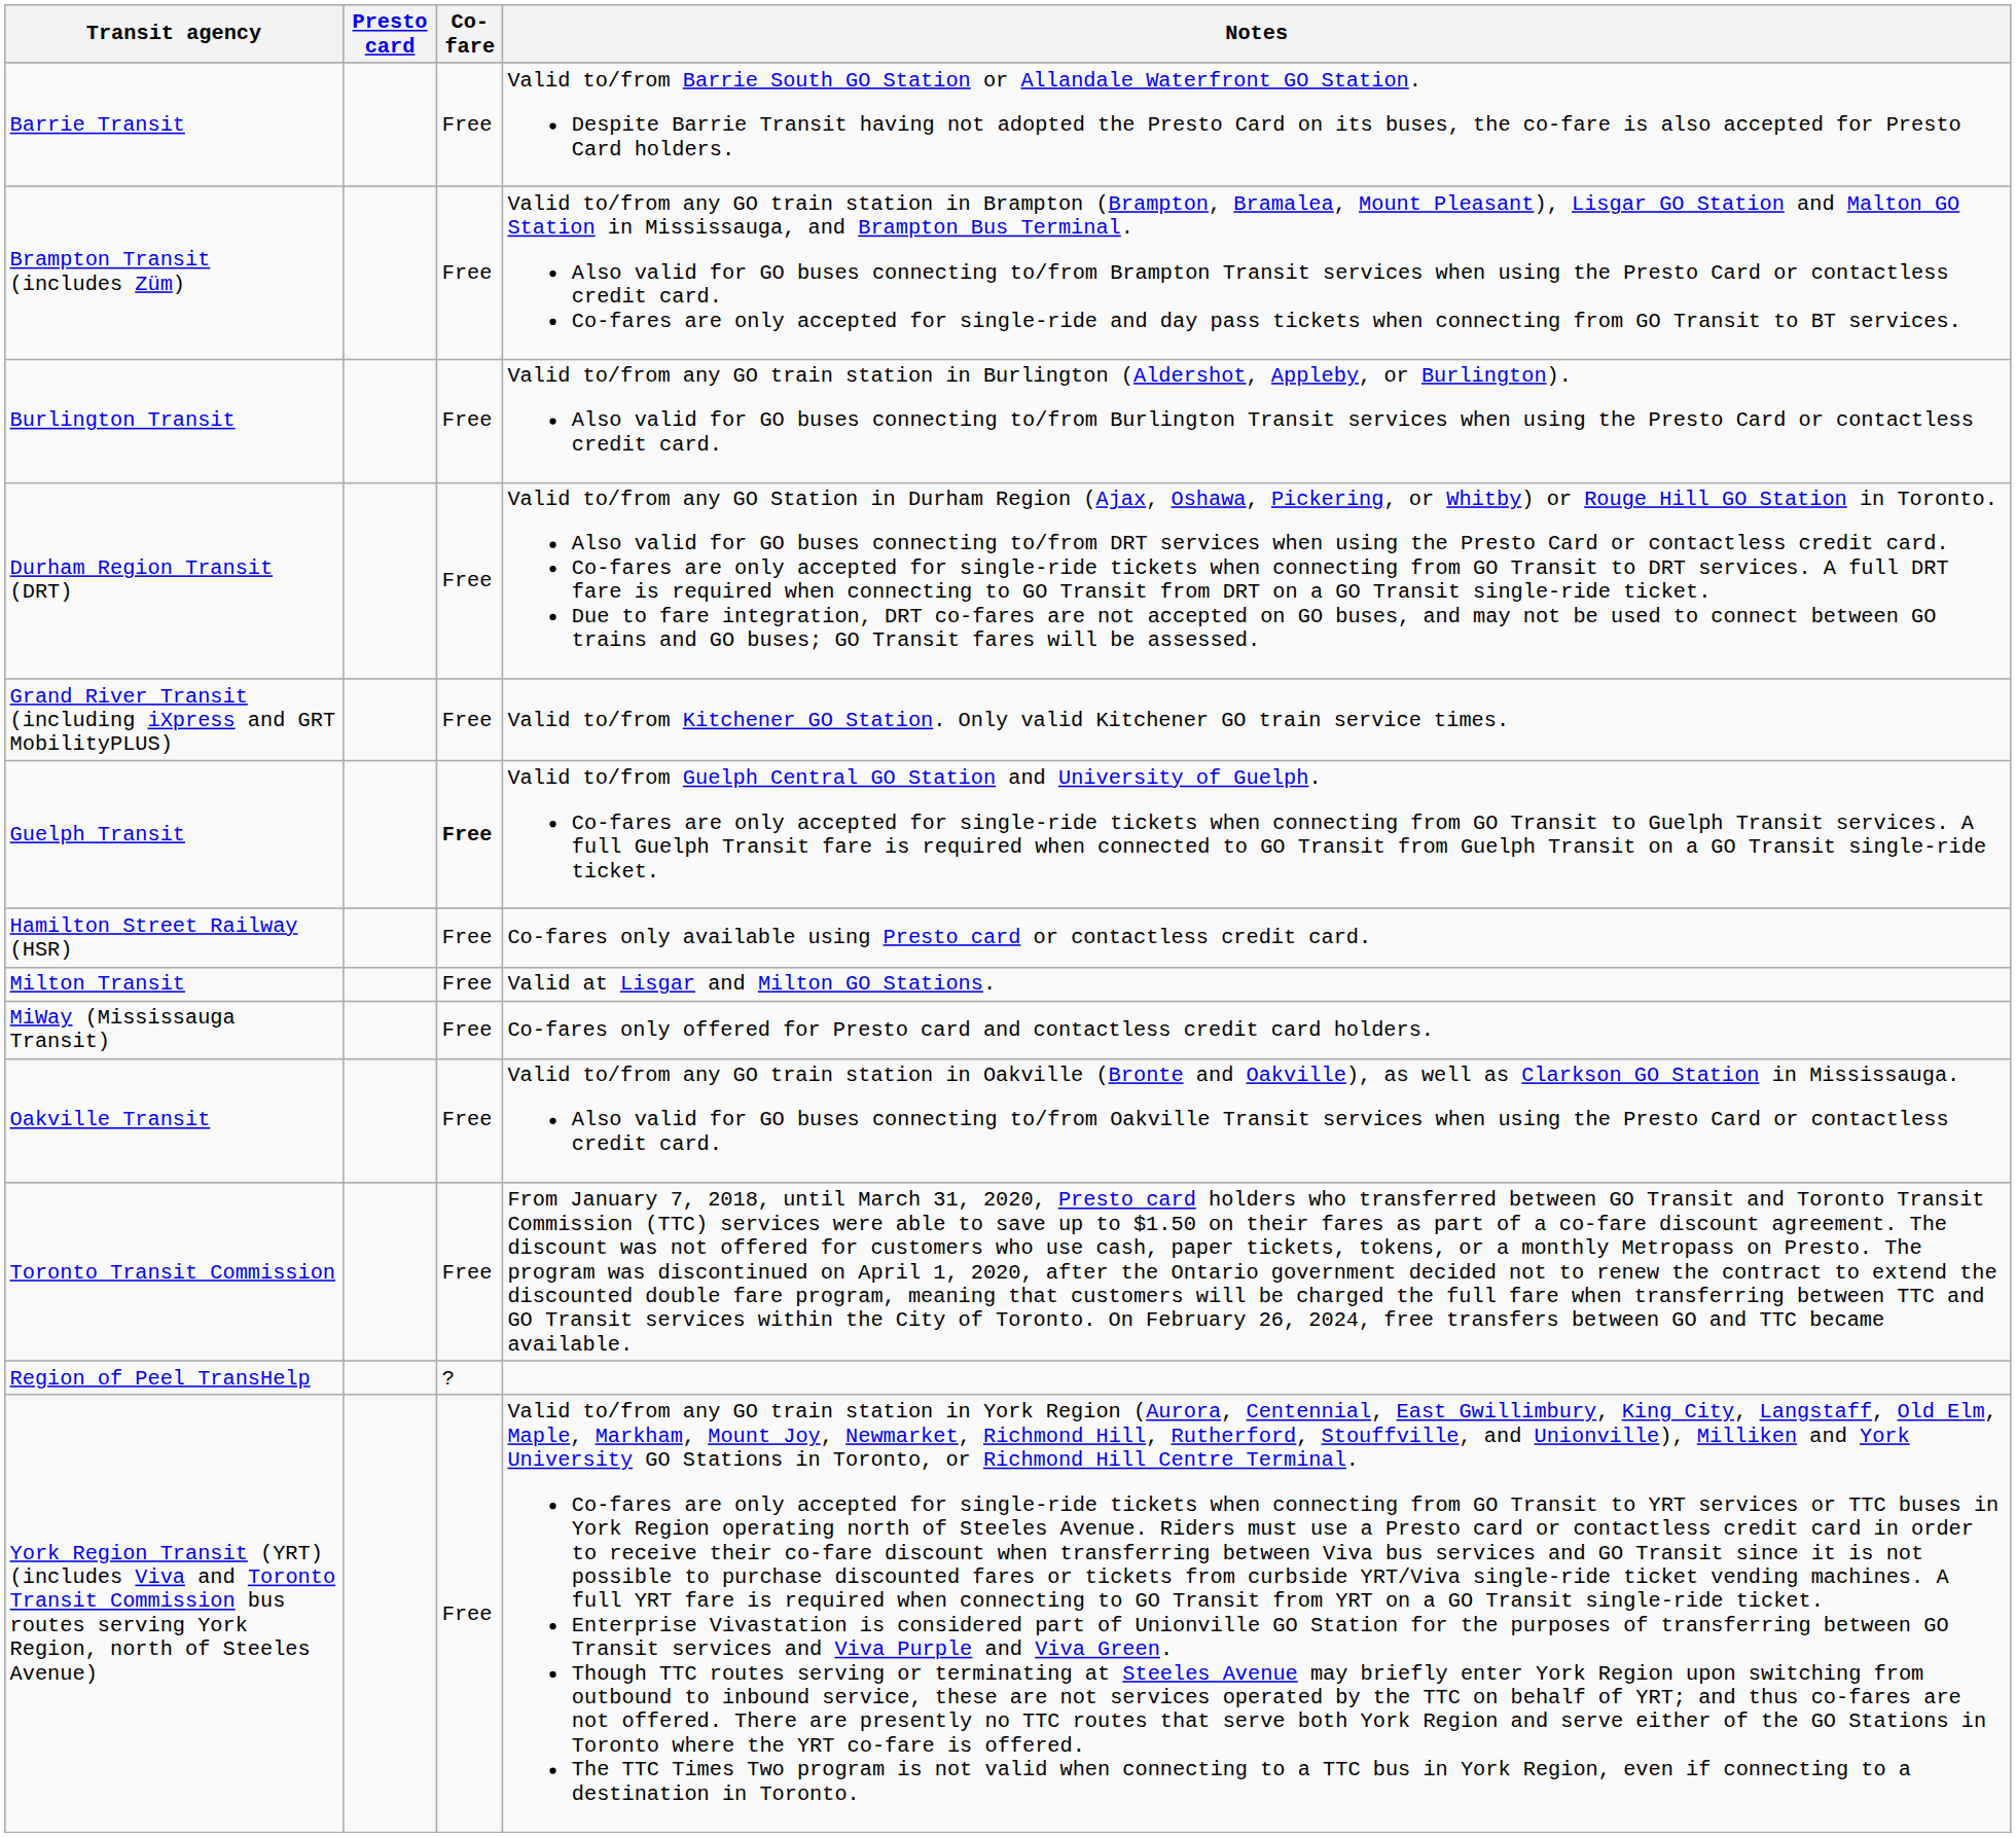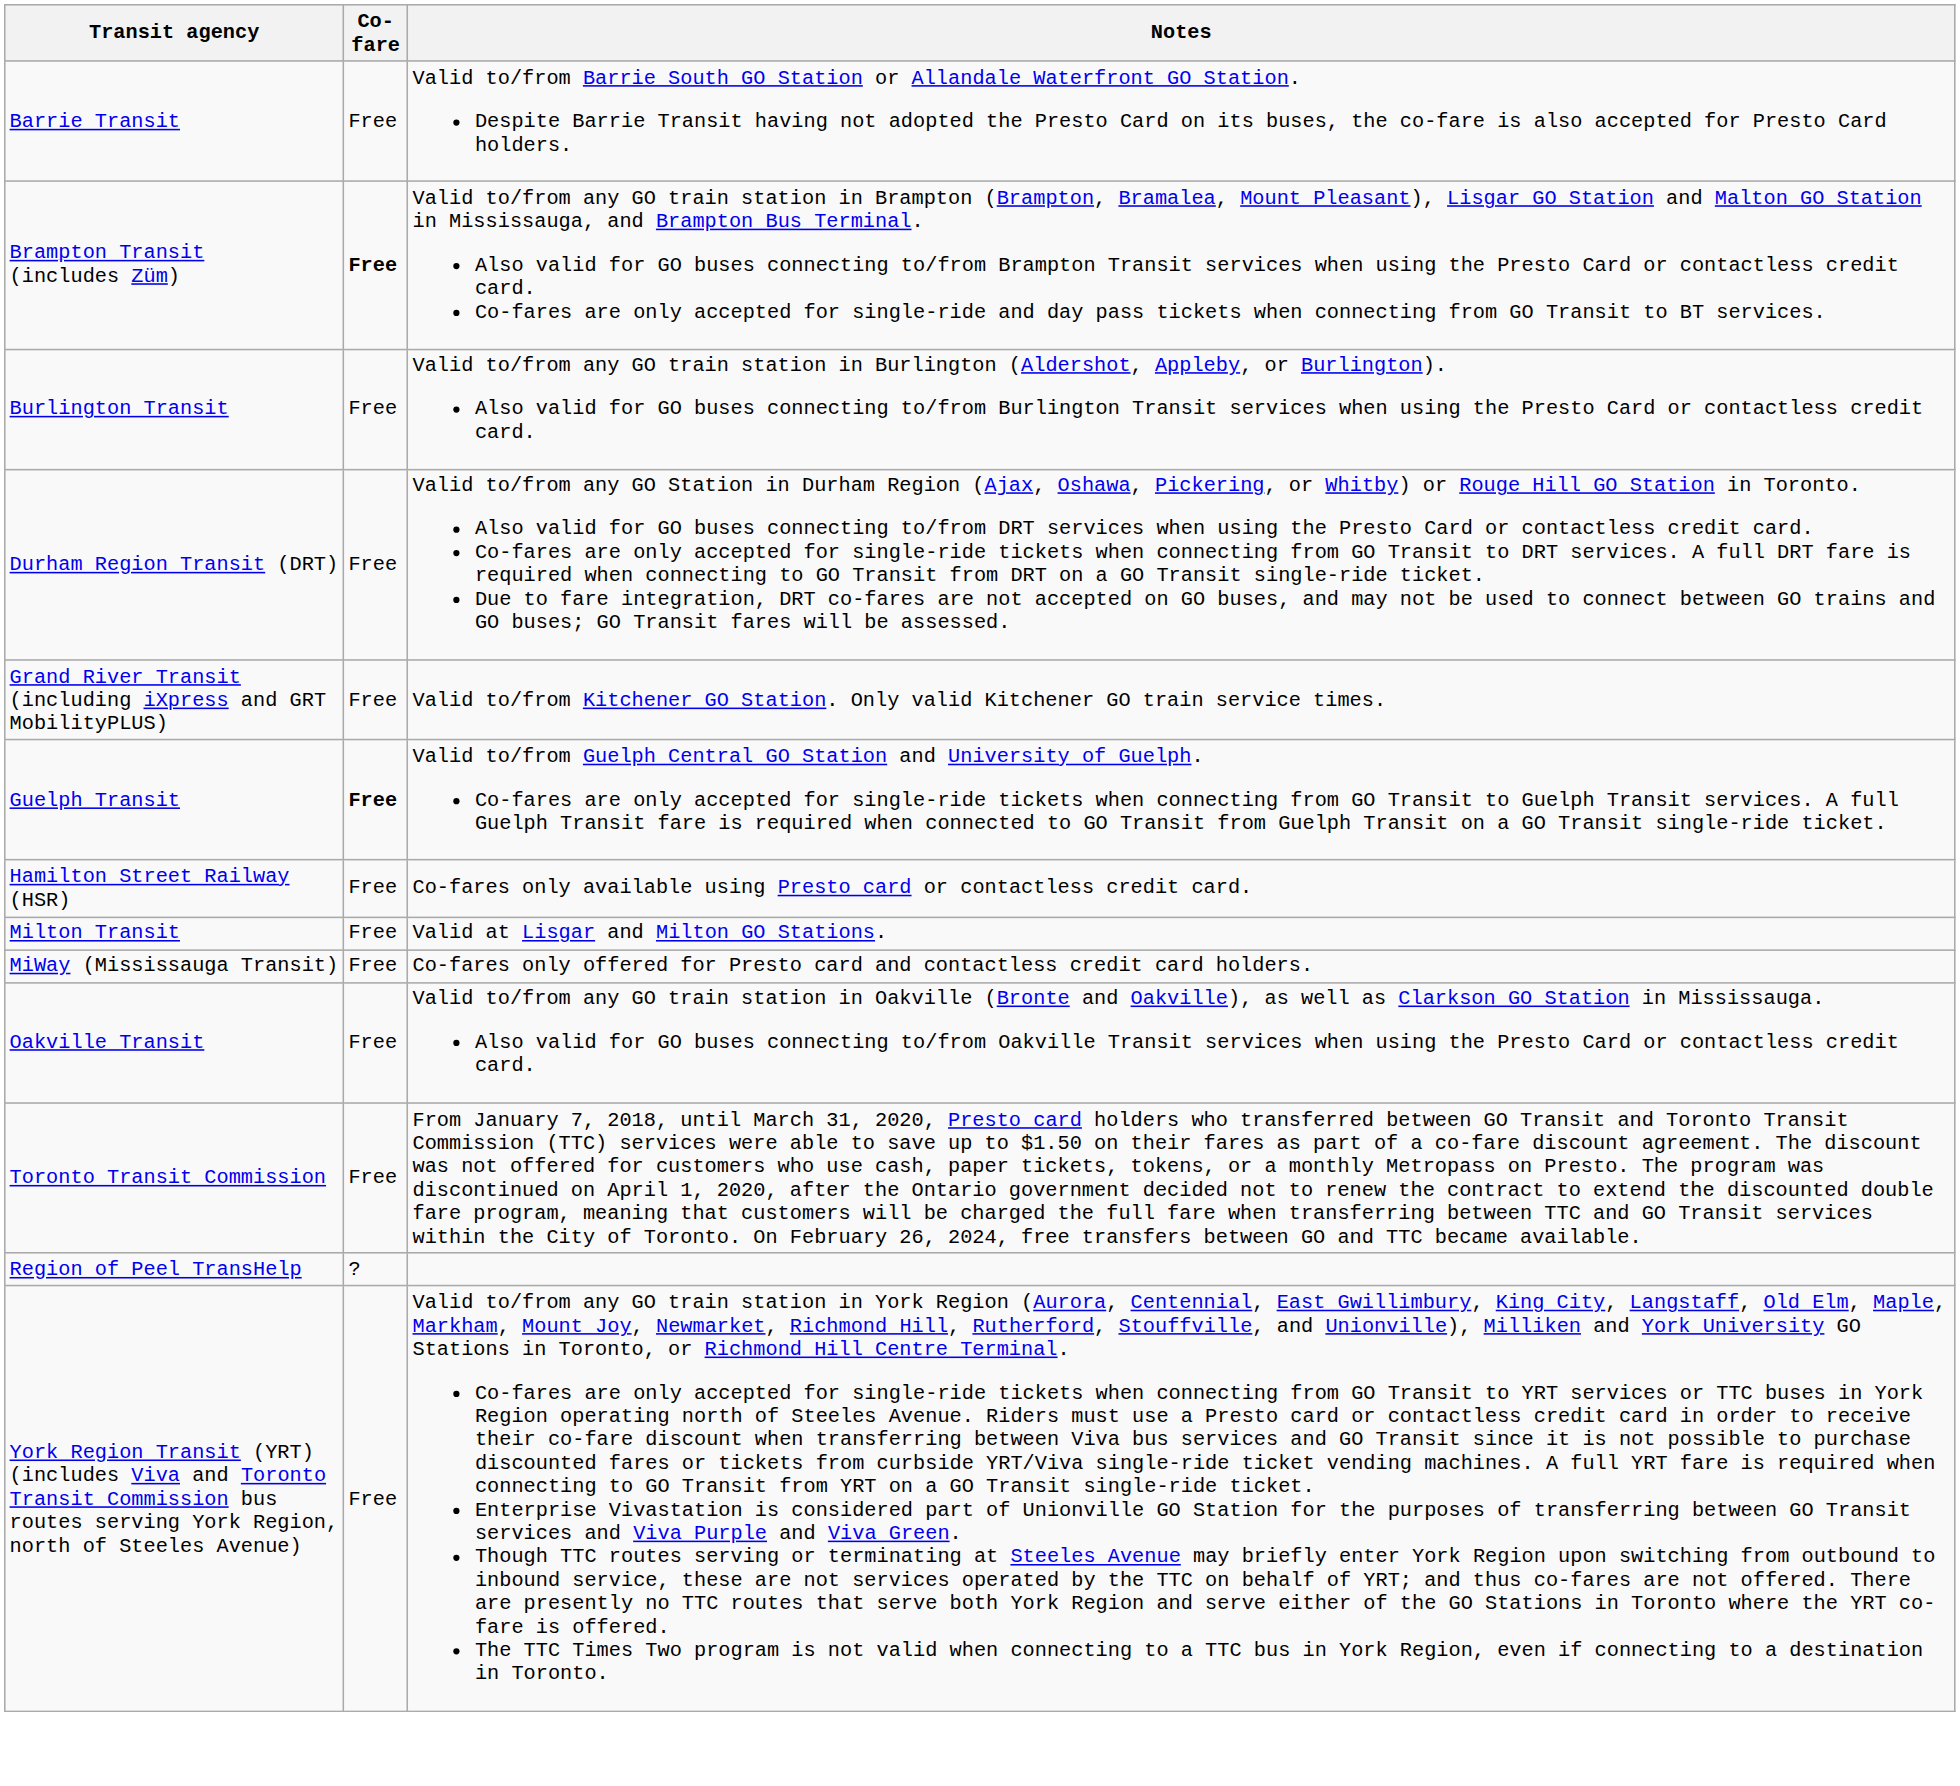- column: Presto card
Brampton Transit (includes Züm) | Co-fare: normal -> bold
